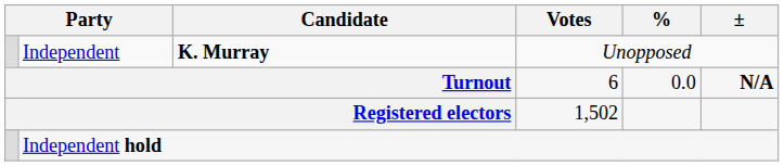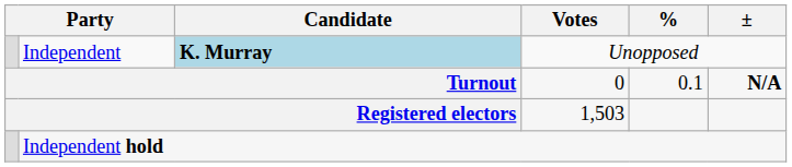Independent | Candidate: no background -> lightblue background
Turnout | Votes: 6 -> 0
Turnout | %: 0.0 -> 0.1
Registered electors | Votes: 1,502 -> 1,503
